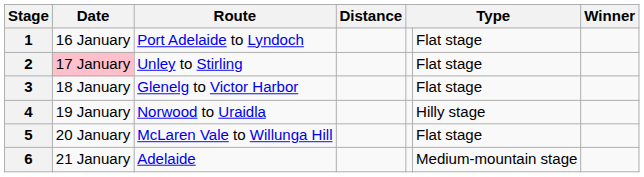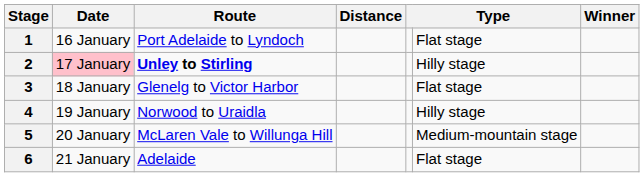2 | Route: normal -> bold
2 | column 6: Flat stage -> Hilly stage
5 | column 6: Flat stage -> Medium-mountain stage
6 | column 6: Medium-mountain stage -> Flat stage
